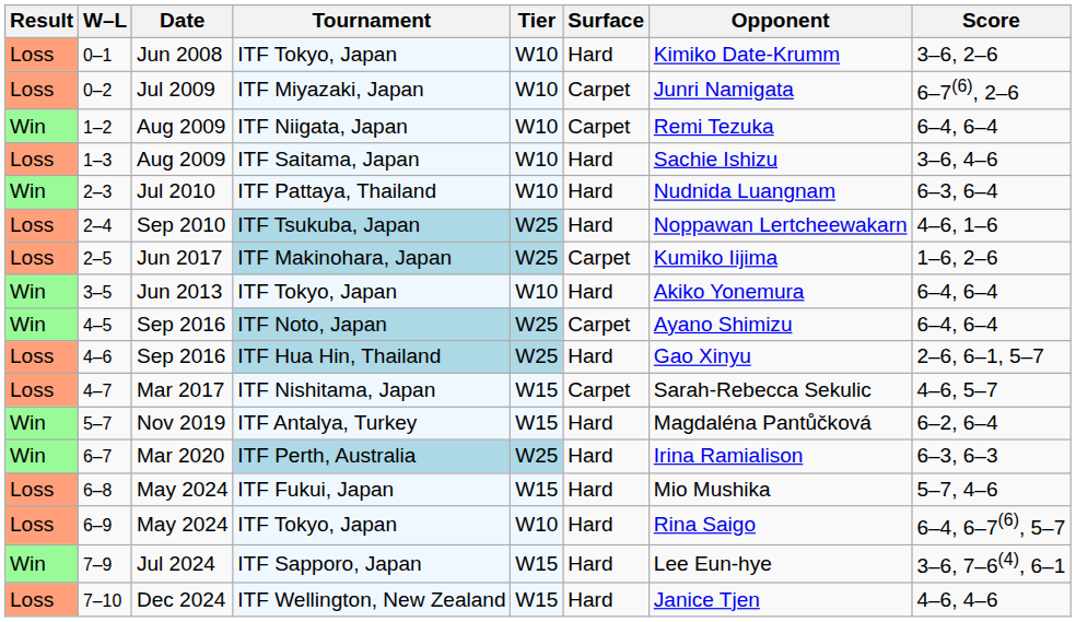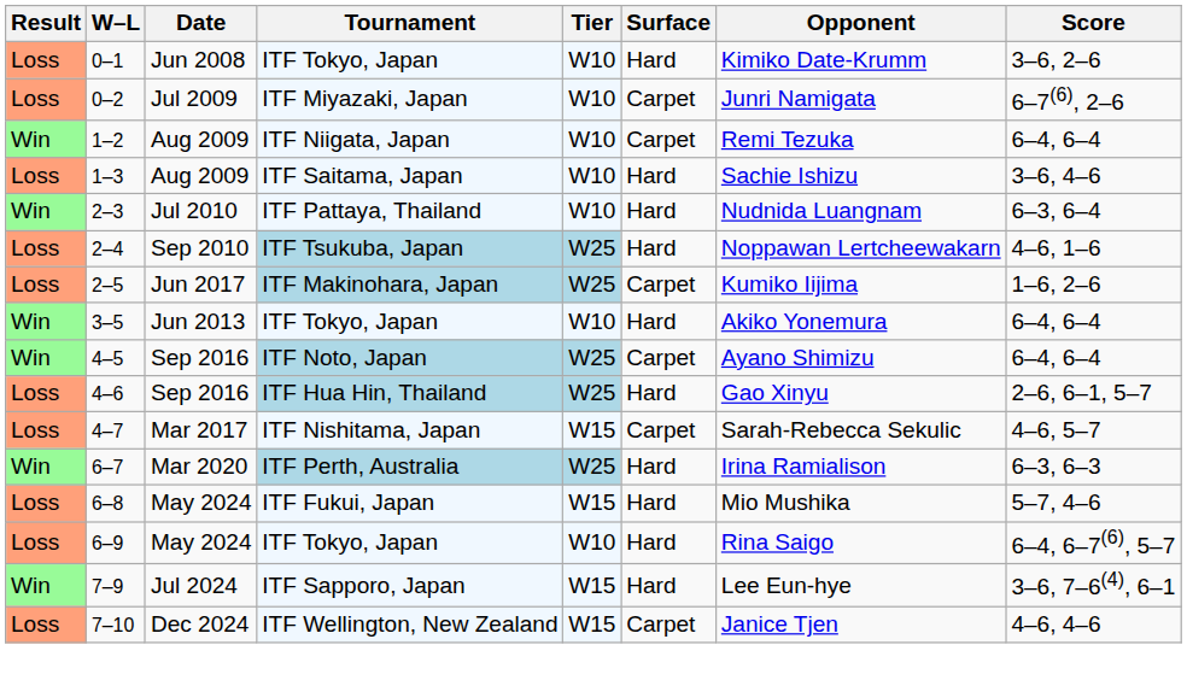- row: Win | 5–7 | Nov 2019 | ITF Antalya, Turkey | W15 | Hard | Magdaléna Pantůčková | 6–2, 6–4
7–10 | Surface: Hard -> Carpet
